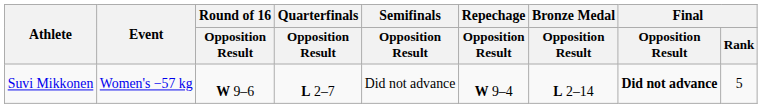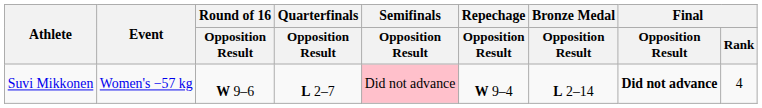Suvi Mikkonen | Semifinals / Opposition Result: no background -> pink background
Suvi Mikkonen | Final / Rank: 5 -> 4
